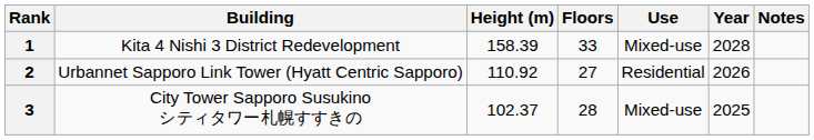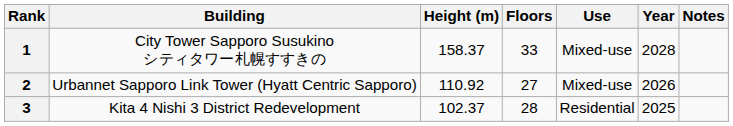1 | Building: Kita 4 Nishi 3 District Redevelopment -> City Tower Sapporo Susukino シティタワー札幌すすきの
1 | Height (m): 158.39 -> 158.37
2 | Use: Residential -> Mixed-use
3 | Building: City Tower Sapporo Susukino シティタワー札幌すすきの -> Kita 4 Nishi 3 District Redevelopment
3 | Use: Mixed-use -> Residential
